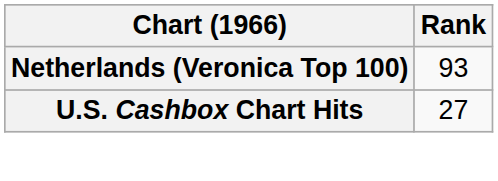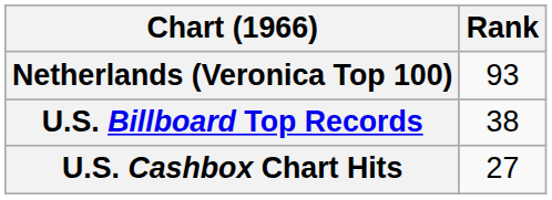+ row: U.S. Billboard Top Records | 38
